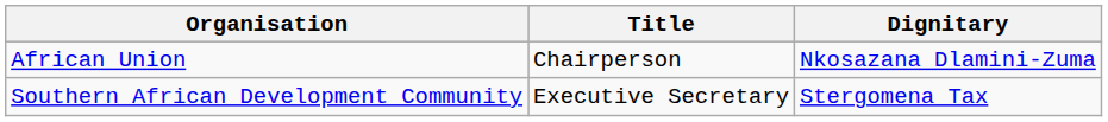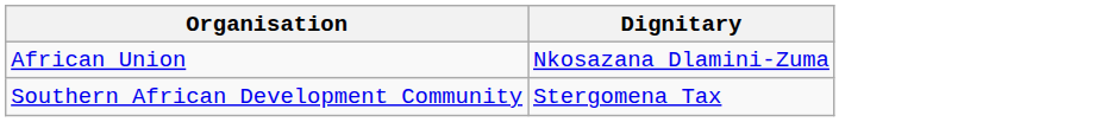- column: Title | Chairperson | Executive Secretary
